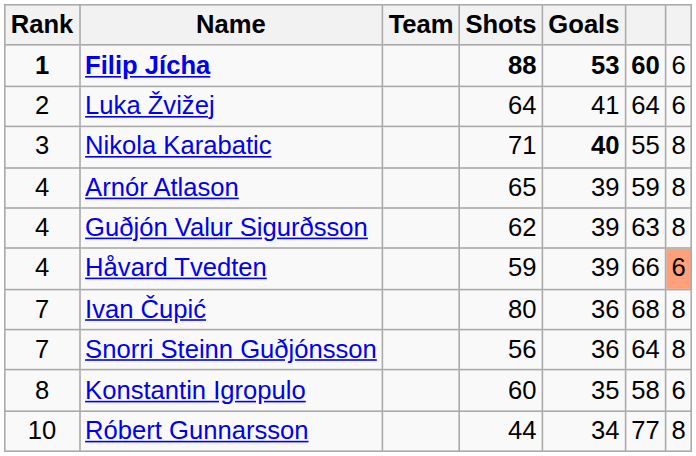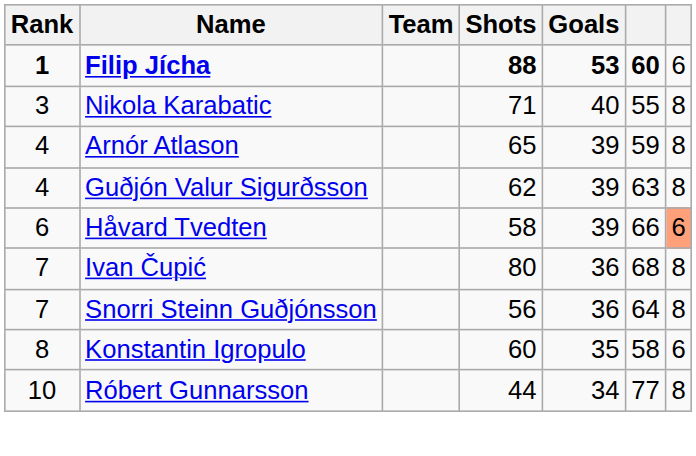- row: 2 | Luka Žvižej | 64 | 41 | 64 | 6
Nikola Karabatic | Goals: bold -> normal
Håvard Tvedten | Rank: 4 -> 6
Håvard Tvedten | Shots: 59 -> 58
